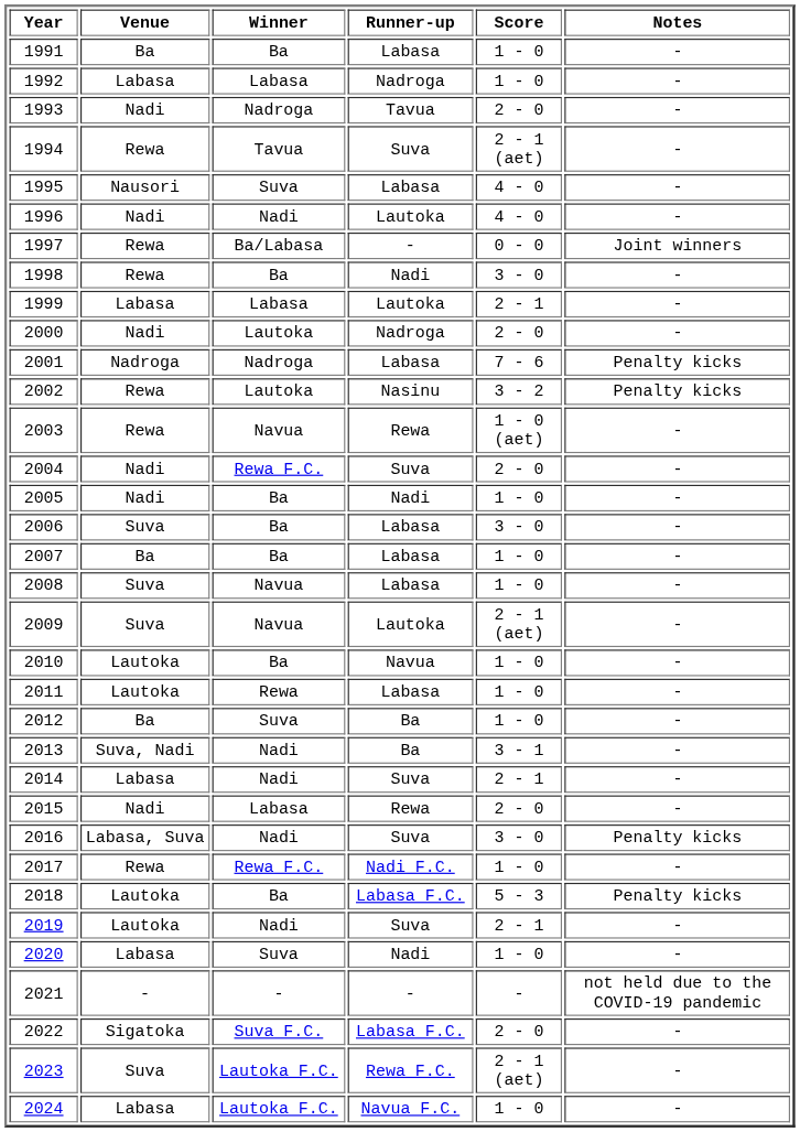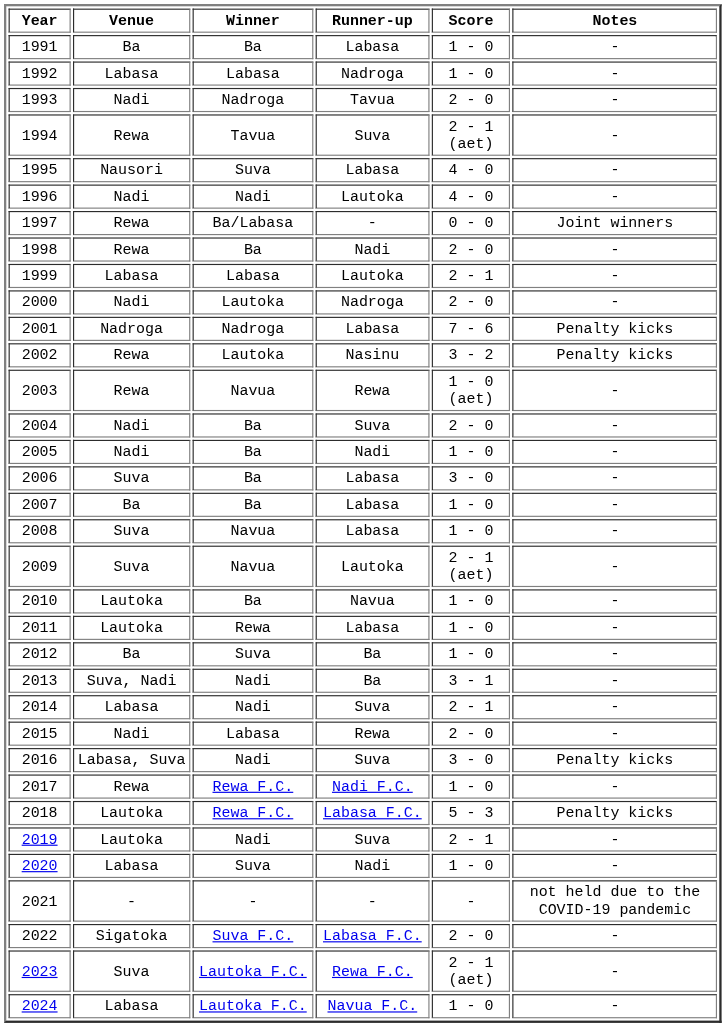1998 | Score: 3 - 0 -> 2 - 0
2004 | Winner: Rewa F.C. -> Ba
2018 | Winner: Ba -> Rewa F.C.
